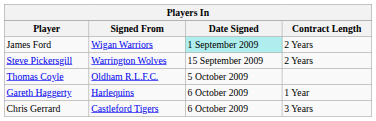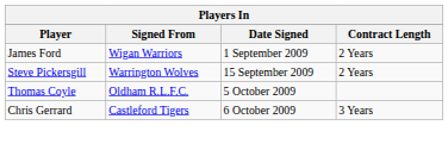James Ford | Date Signed: paleturquoise background -> no background
- row: Gareth Haggerty | Harlequins | 6 October 2009 | 1 Year
